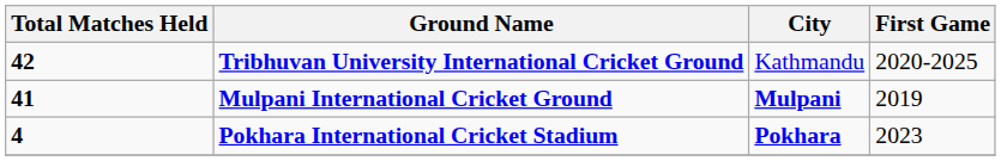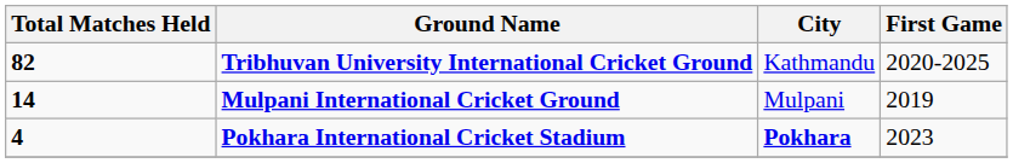Tribhuvan University International Cricket Ground | Total Matches Held: 42 -> 82
Mulpani International Cricket Ground | Total Matches Held: 41 -> 14
Mulpani International Cricket Ground | City: bold -> normal
